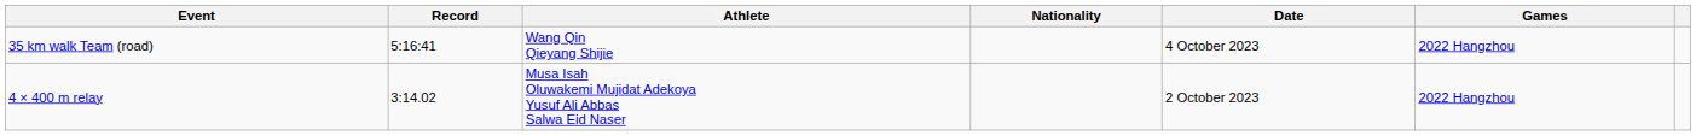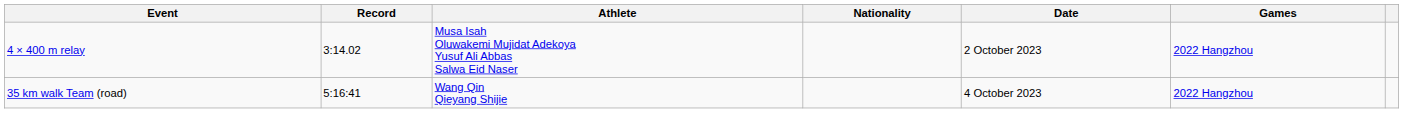rows swapped: 35 km walk Team (road) <-> 4 × 400 m relay
